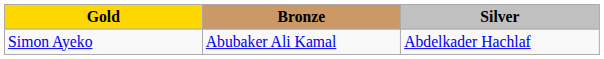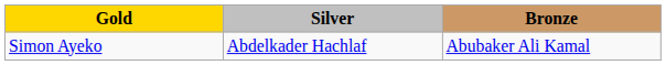columns swapped: Silver <-> Bronze
